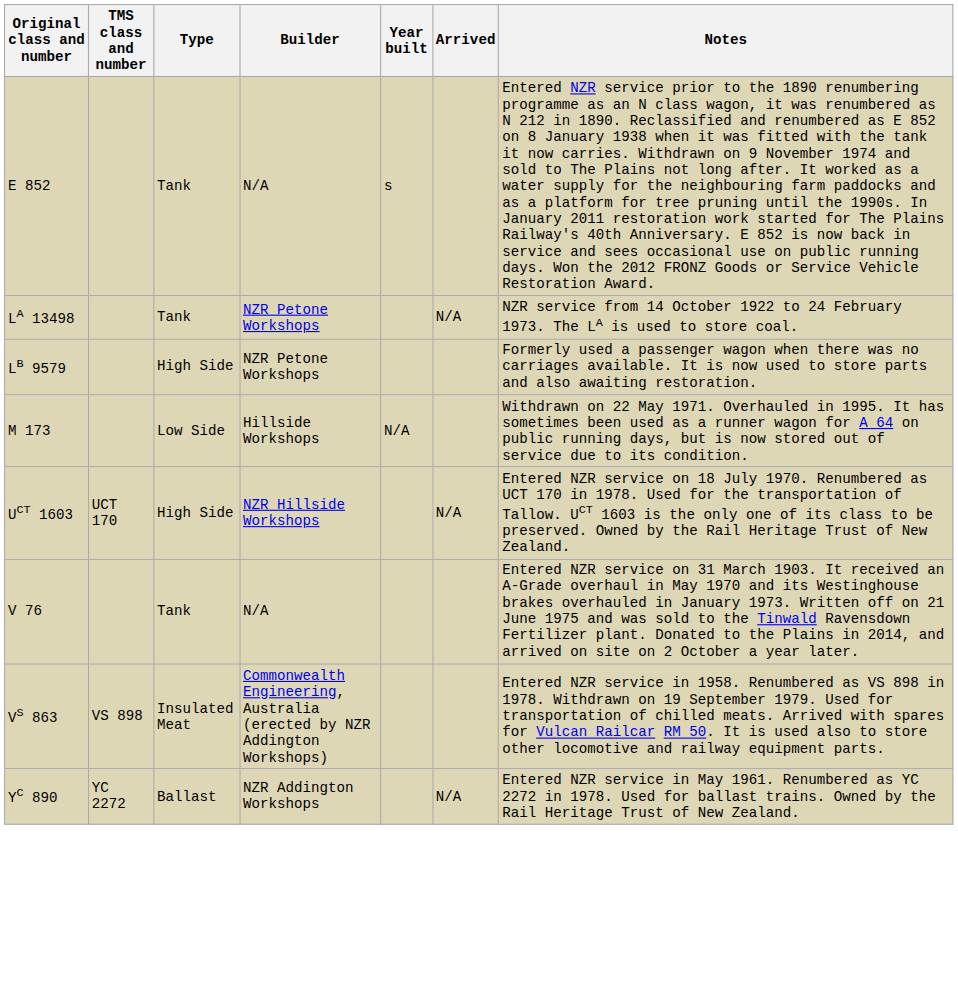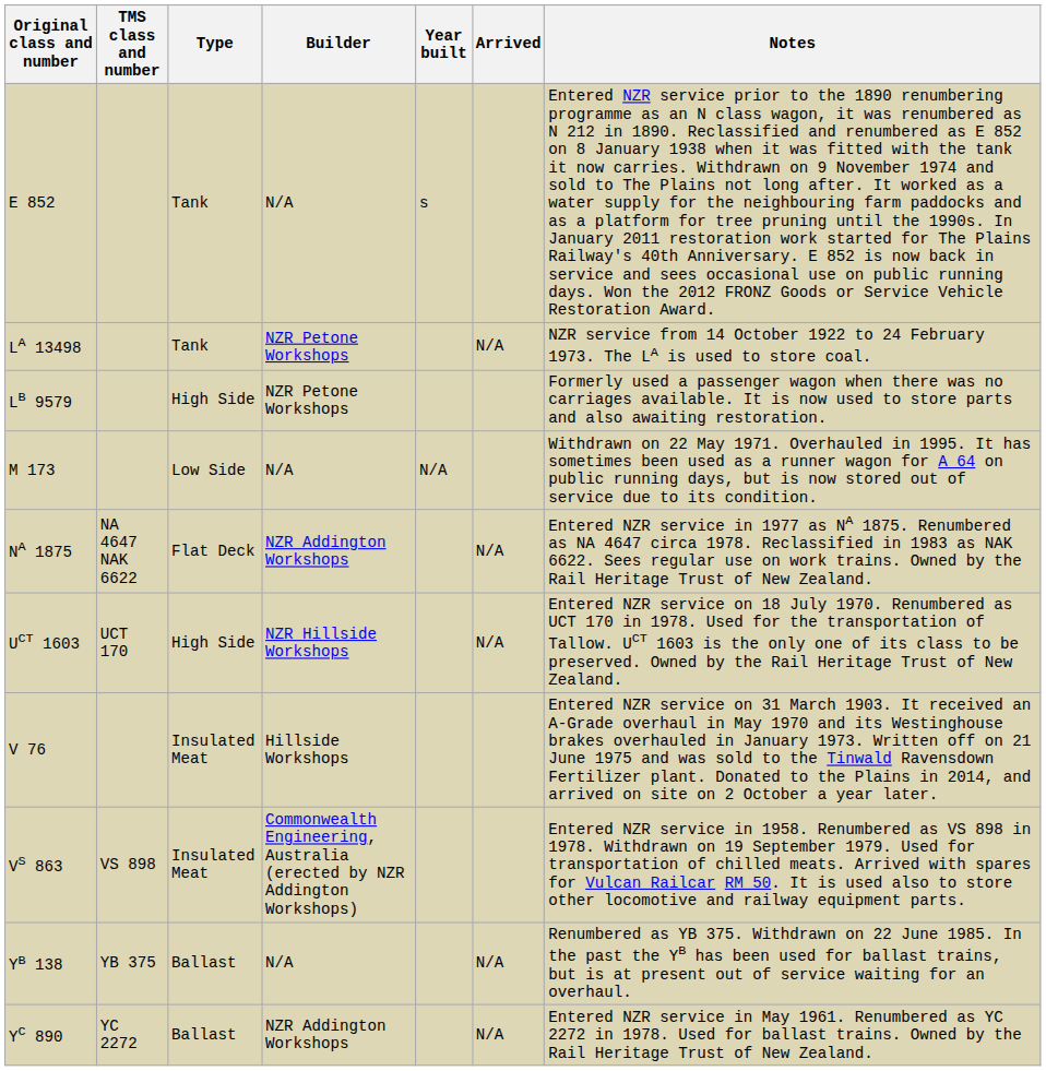M 173 | Builder: Hillside Workshops -> N/A
+ row: NA 1875 | NA 4647 NAK 6622 | Flat Deck | NZR Addington Workshops | N/A | Entered NZR service in 1977 as NA 1875. Renumbered as NA 4647 circa 1978. Reclassified in 1983 as NAK 6622. Sees regular use on work trains. Owned by the Rail Heritage Trust of New Zealand.
V 76 | Type: Tank -> Insulated Meat
V 76 | Builder: N/A -> Hillside Workshops
+ row: YB 138 | YB 375 | Ballast | N/A | N/A | Renumbered as YB 375. Withdrawn on 22 June 1985. In the past the YB has been used for ballast trains, but is at present out of service waiting for an overhaul.
